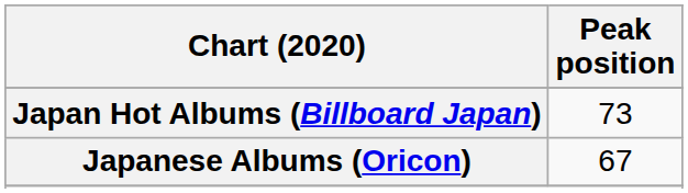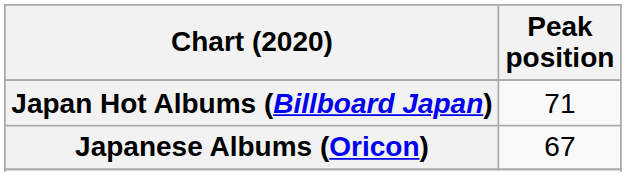Japan Hot Albums (Billboard Japan) | Peak position: 73 -> 71
